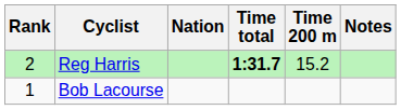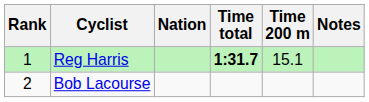Reg Harris | Rank: 2 -> 1
Reg Harris | Time 200 m: 15.2 -> 15.1
Bob Lacourse | Rank: 1 -> 2
